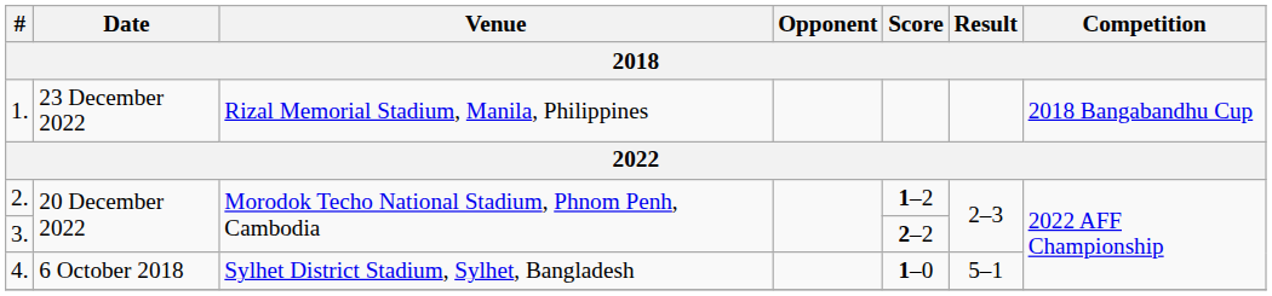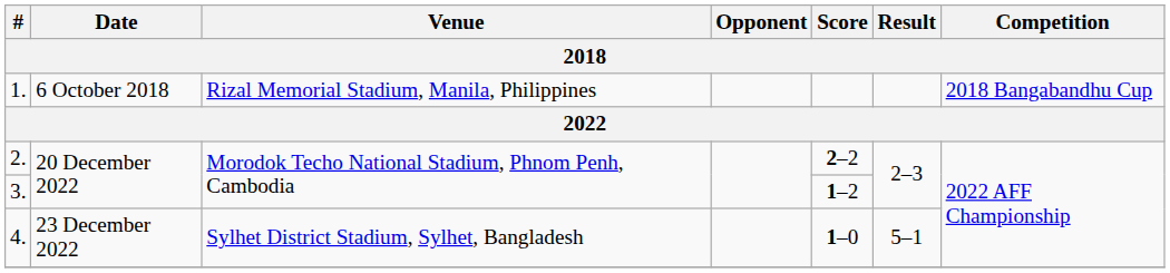1. | Date: 23 December 2022 -> 6 October 2018
2. | Score: 1–2 -> 2–2
3. | Score: 2–2 -> 1–2
4. | Date: 6 October 2018 -> 23 December 2022
